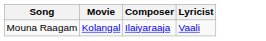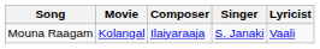+ column: Singer | S. Janaki
